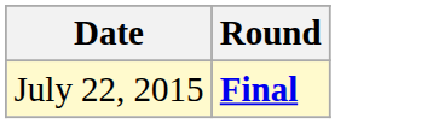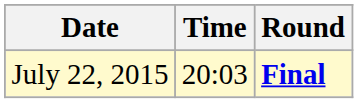+ column: Time | 20:03
